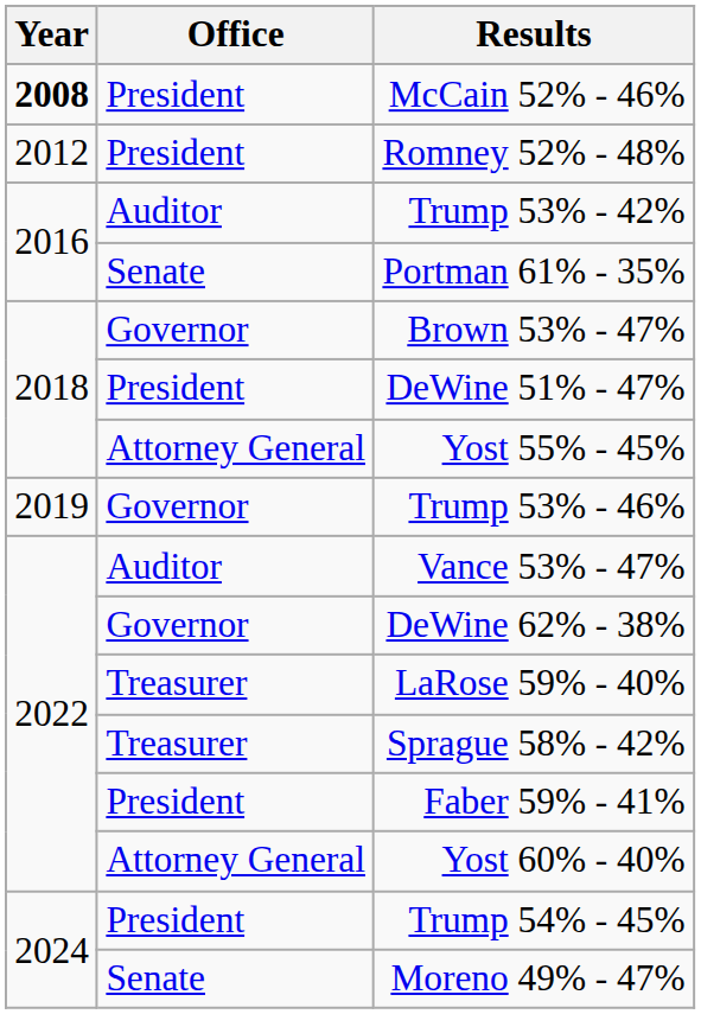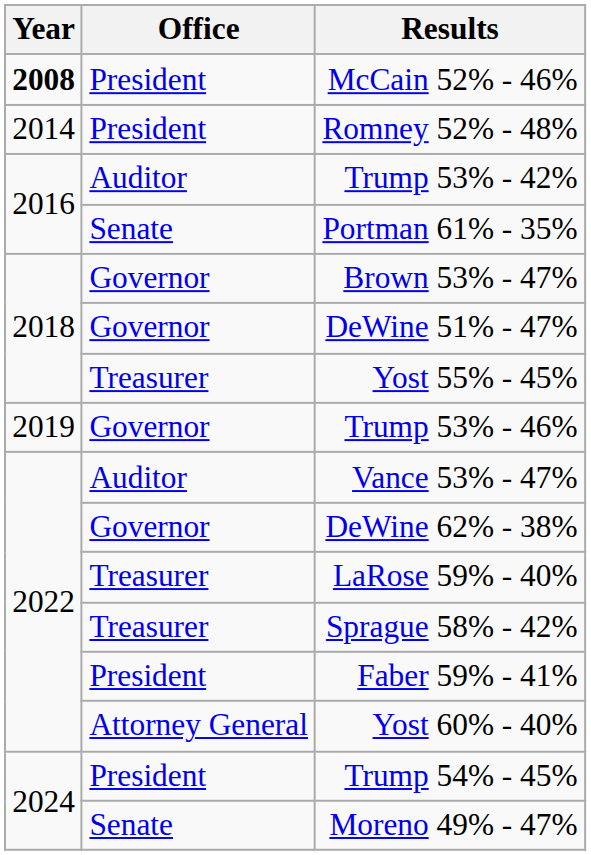Romney 52% - 48% | Year: 2012 -> 2014
DeWine 51% - 47% | Office: President -> Governor
Yost 55% - 45% | Office: Attorney General -> Treasurer
